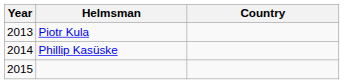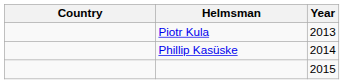columns swapped: Year <-> Country
